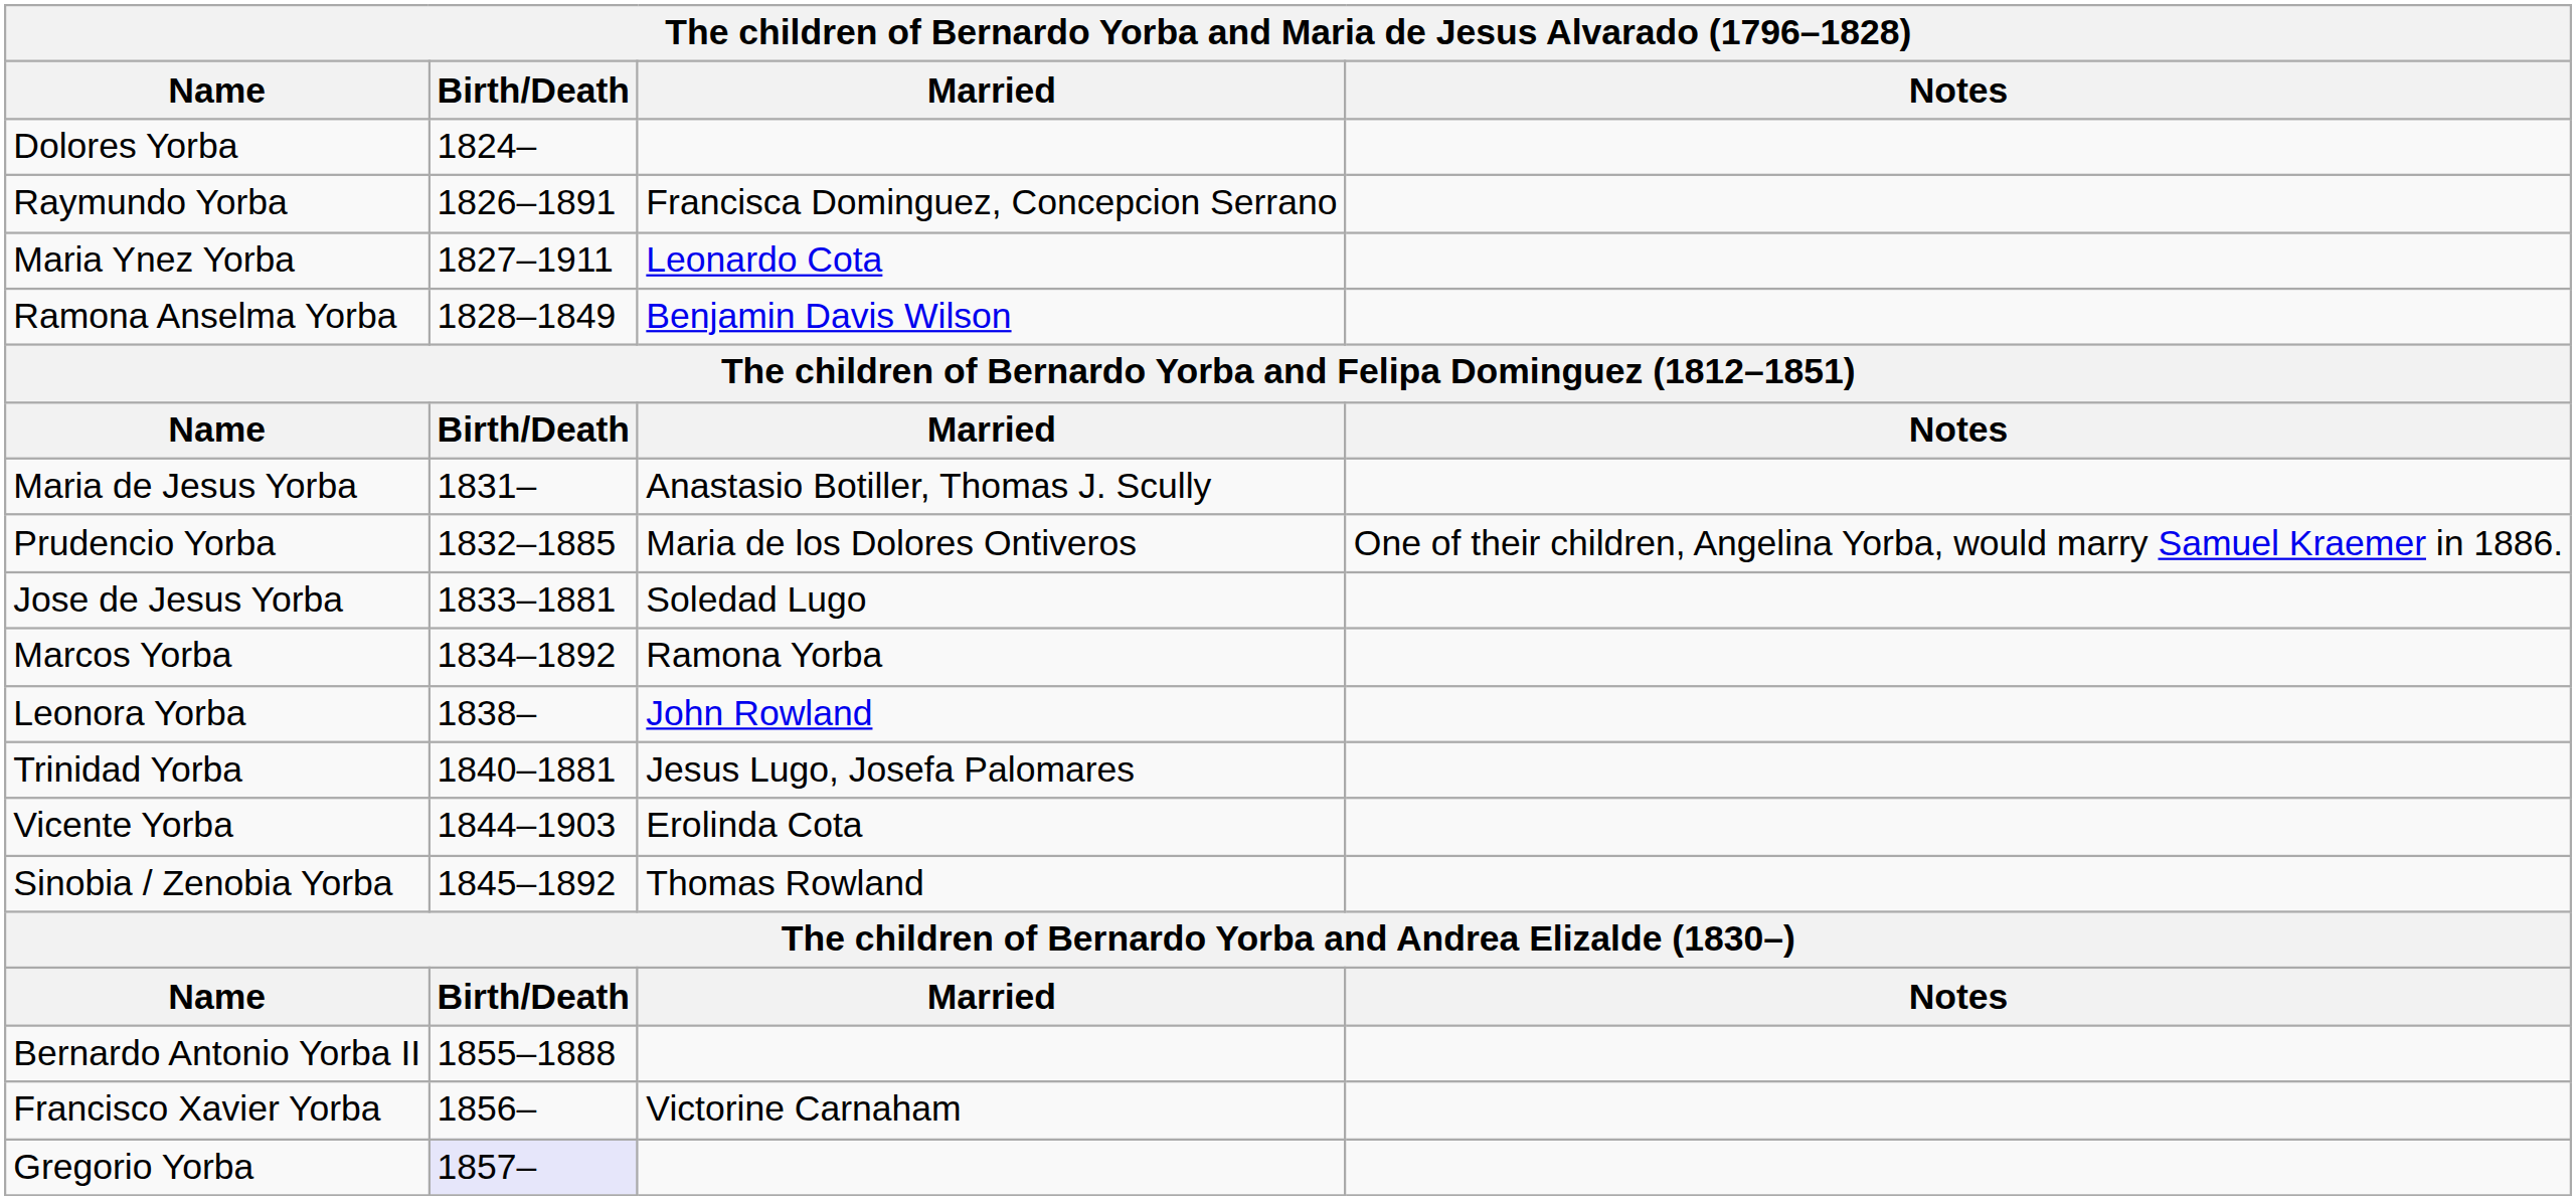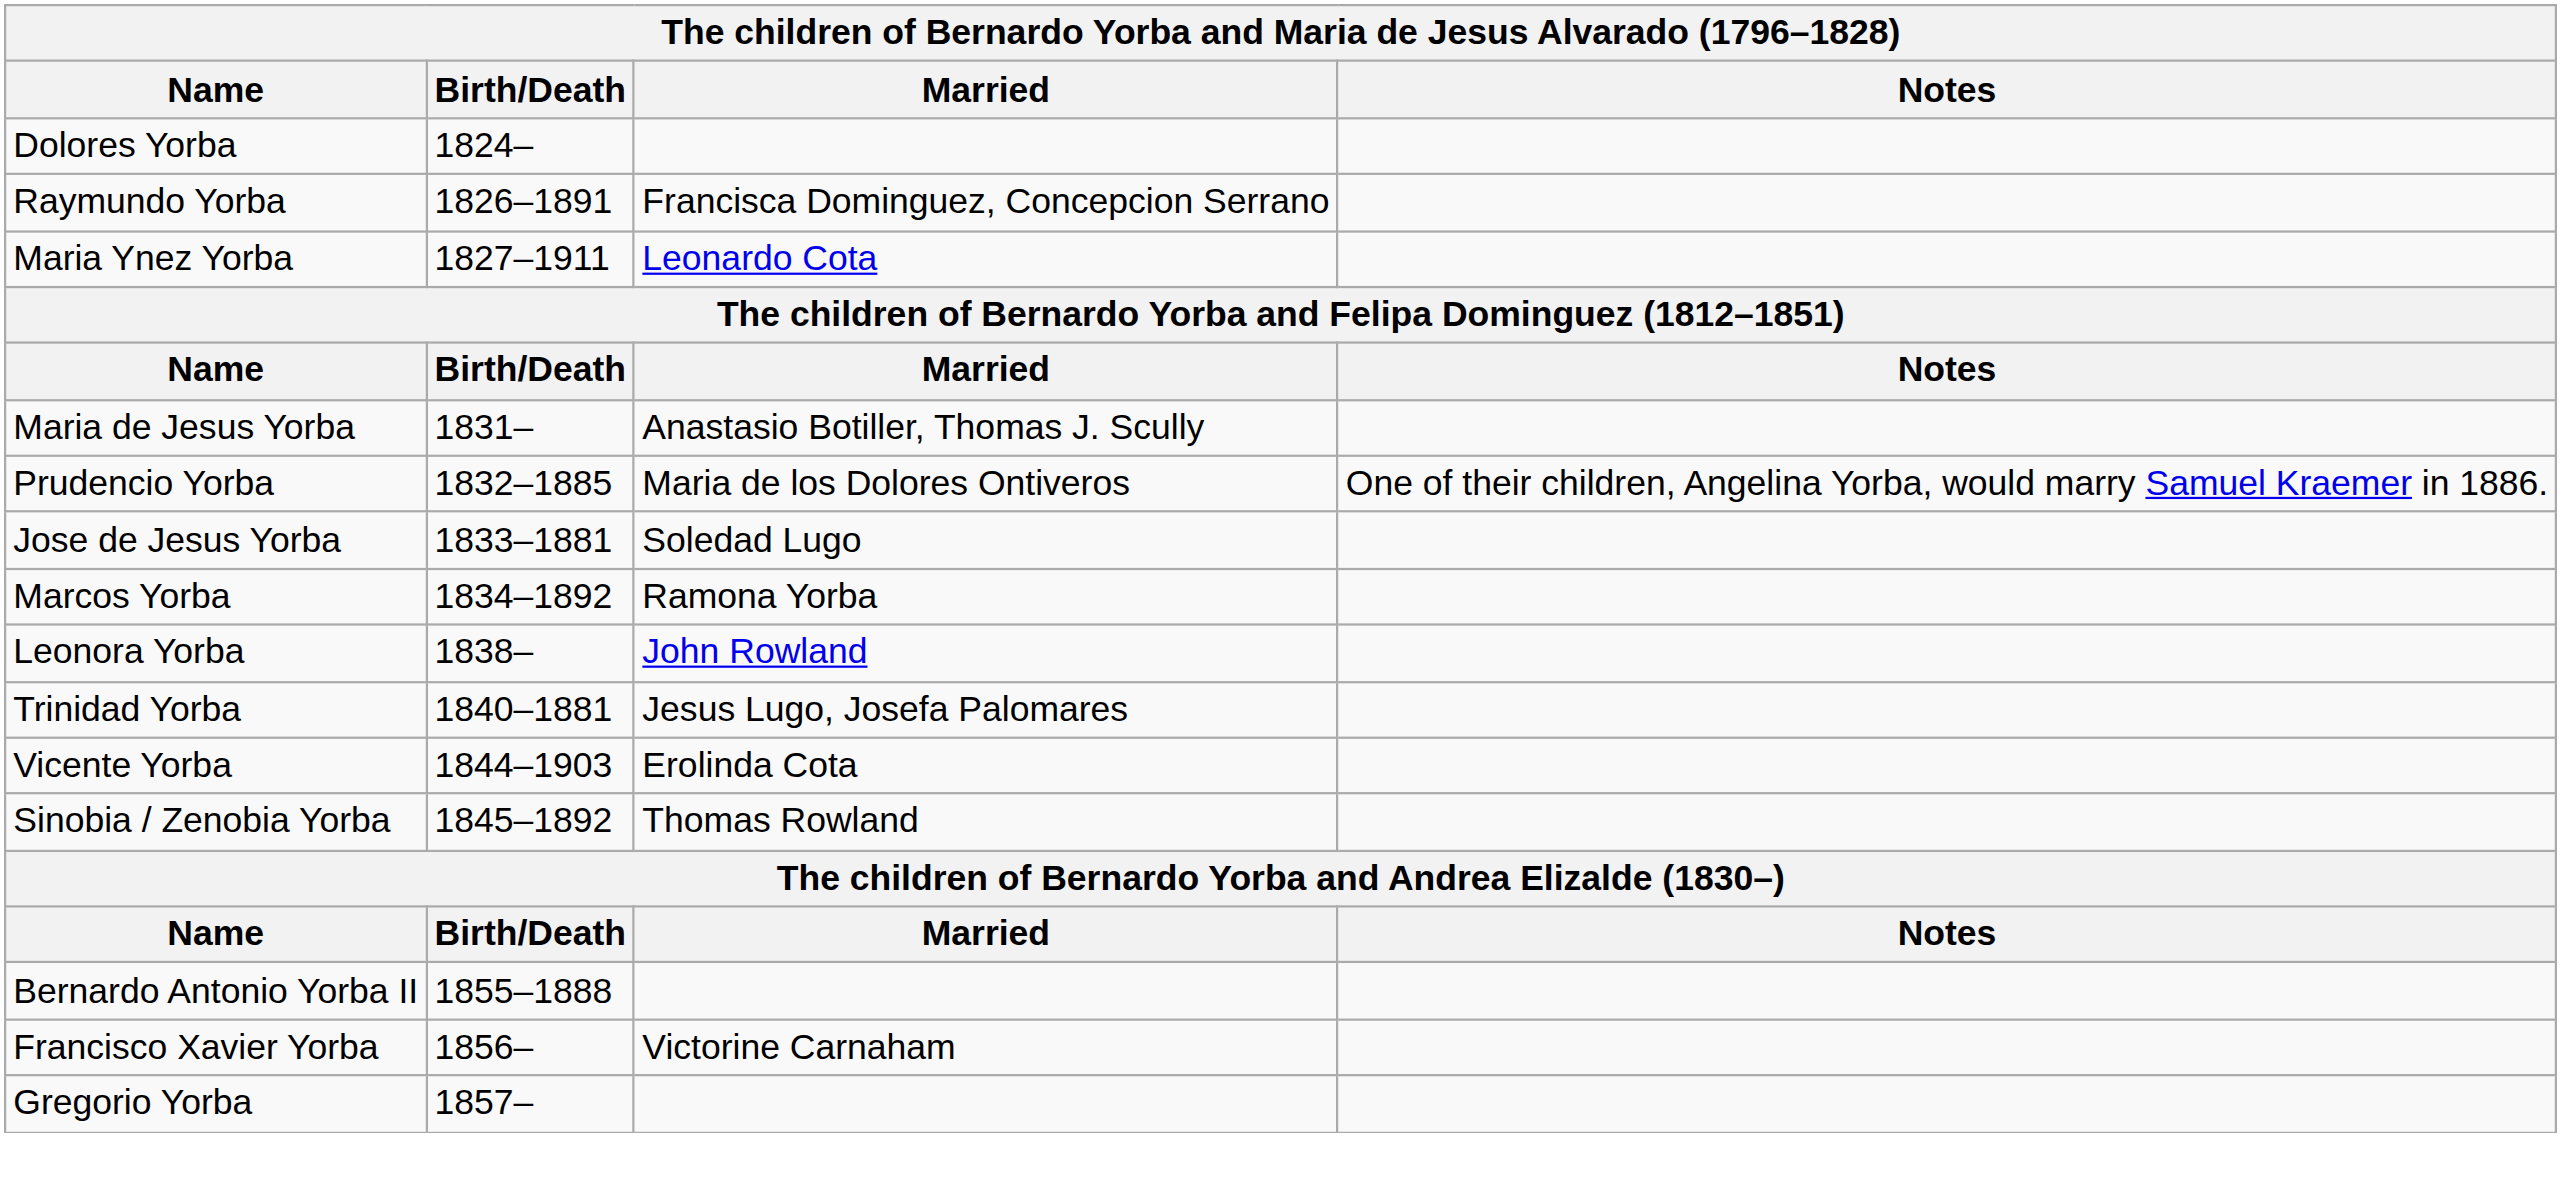- row: Ramona Anselma Yorba | 1828–1849 | Benjamin Davis Wilson
Gregorio Yorba | Birth/Death: lavender background -> no background
